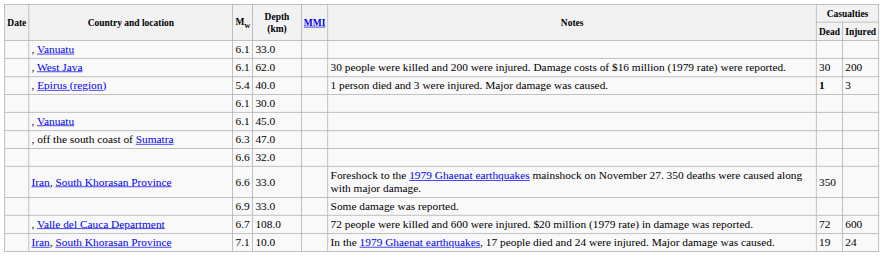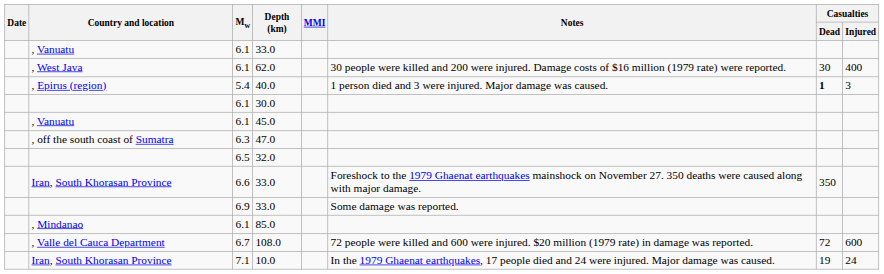62.0 | Casualties / Injured: 200 -> 400
32.0 | Mw: 6.6 -> 6.5
+ row: , Mindanao | 6.1 | 85.0
